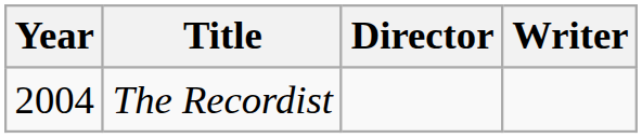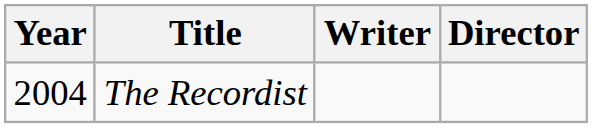columns swapped: Director <-> Writer
